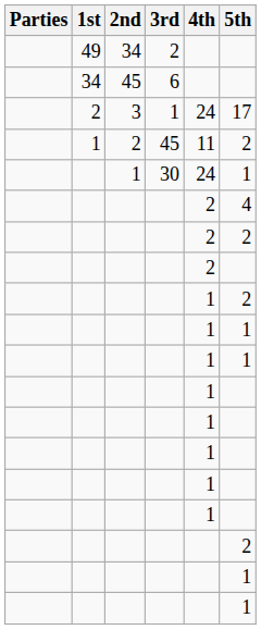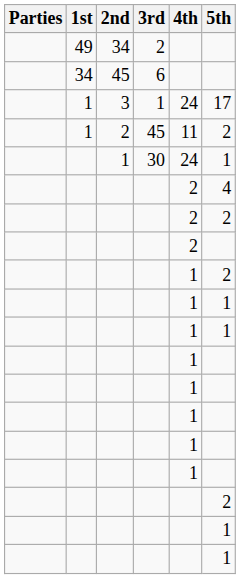3 | 1st: 2 -> 1
